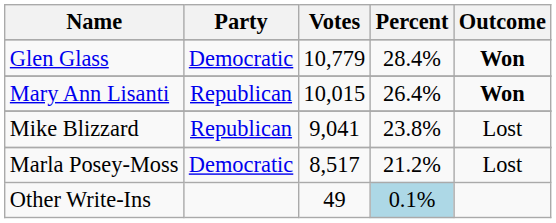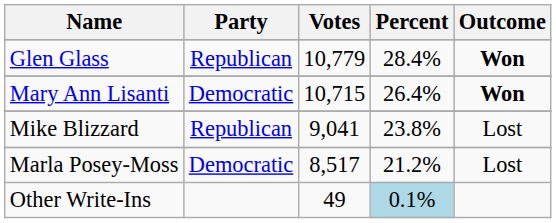Glen Glass | Party: Democratic -> Republican
Mary Ann Lisanti | Party: Republican -> Democratic
Mary Ann Lisanti | Votes: 10,015 -> 10,715
